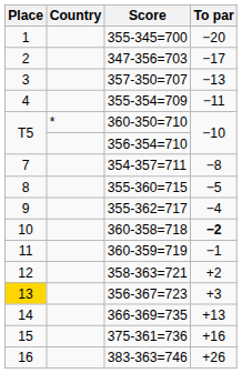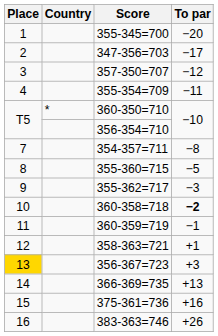357-350=707 | To par: −13 -> −12
355-362=717 | To par: −4 -> −3
358-363=721 | To par: +2 -> +1
